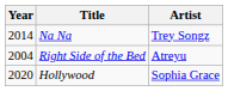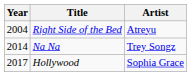rows swapped: Right Side of the Bed <-> Na Na
Hollywood | Year: 2020 -> 2017
